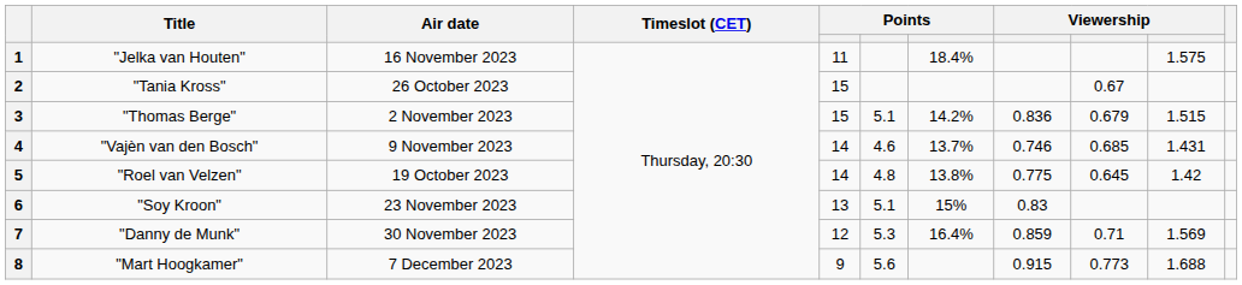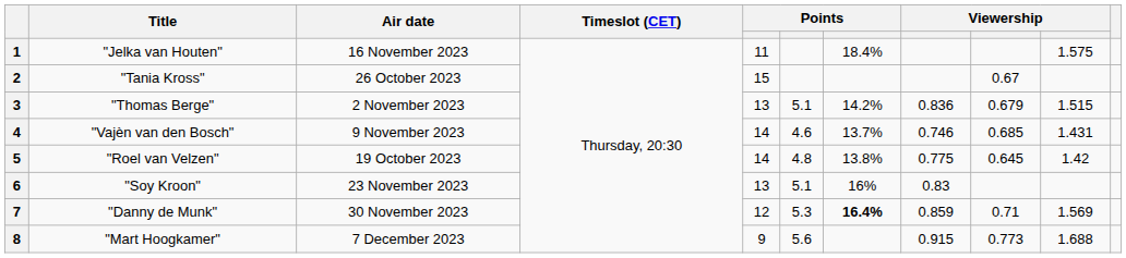3 | column 5: 15 -> 13
6 | column 7: 15% -> 16%
7 | column 7: normal -> bold
